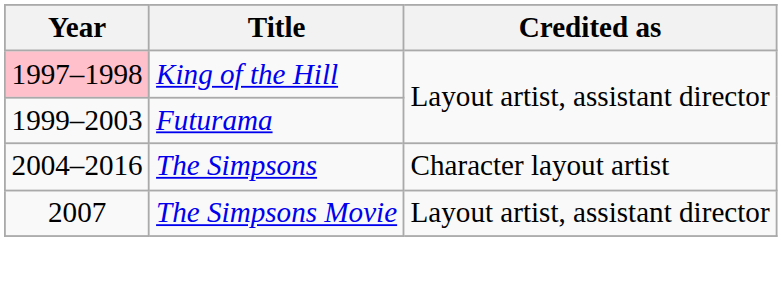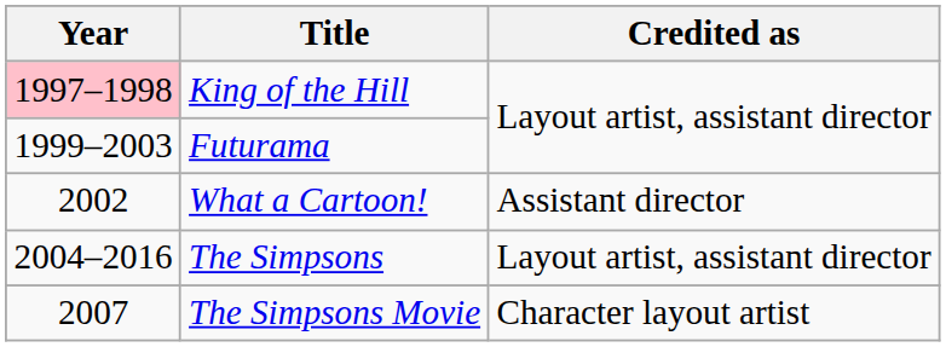+ row: 2002 | What a Cartoon! | Assistant director
The Simpsons | Credited as: Character layout artist -> Layout artist, assistant director
The Simpsons Movie | Credited as: Layout artist, assistant director -> Character layout artist
